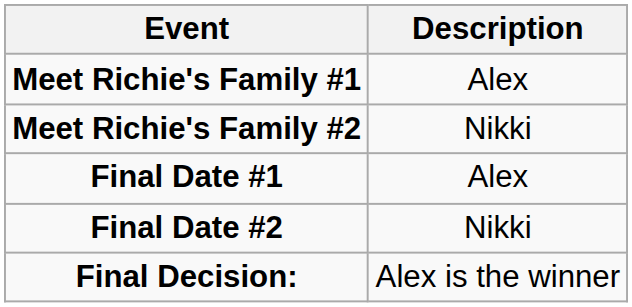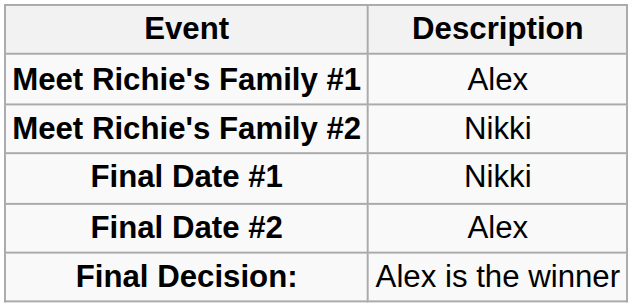Final Date #1 | Description: Alex -> Nikki
Final Date #2 | Description: Nikki -> Alex
